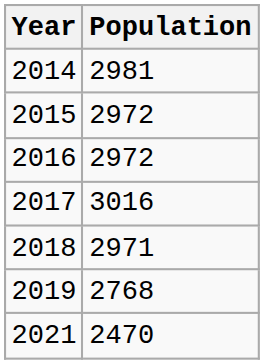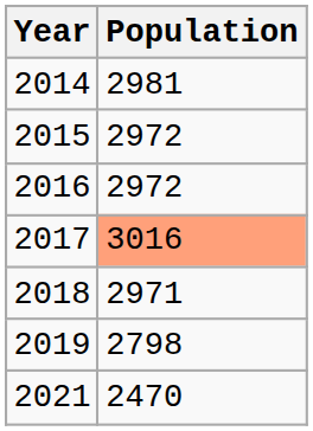2017 | Population: no background -> lightsalmon background
2019 | Population: 2768 -> 2798
